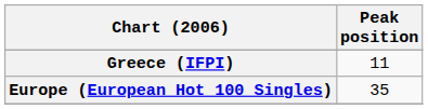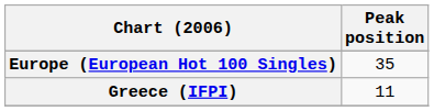rows swapped: Europe (European Hot 100 Singles) <-> Greece (IFPI)
